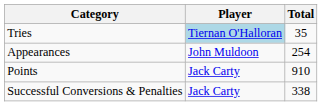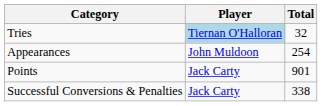Tries | Total: 35 -> 32
Points | Total: 910 -> 901
